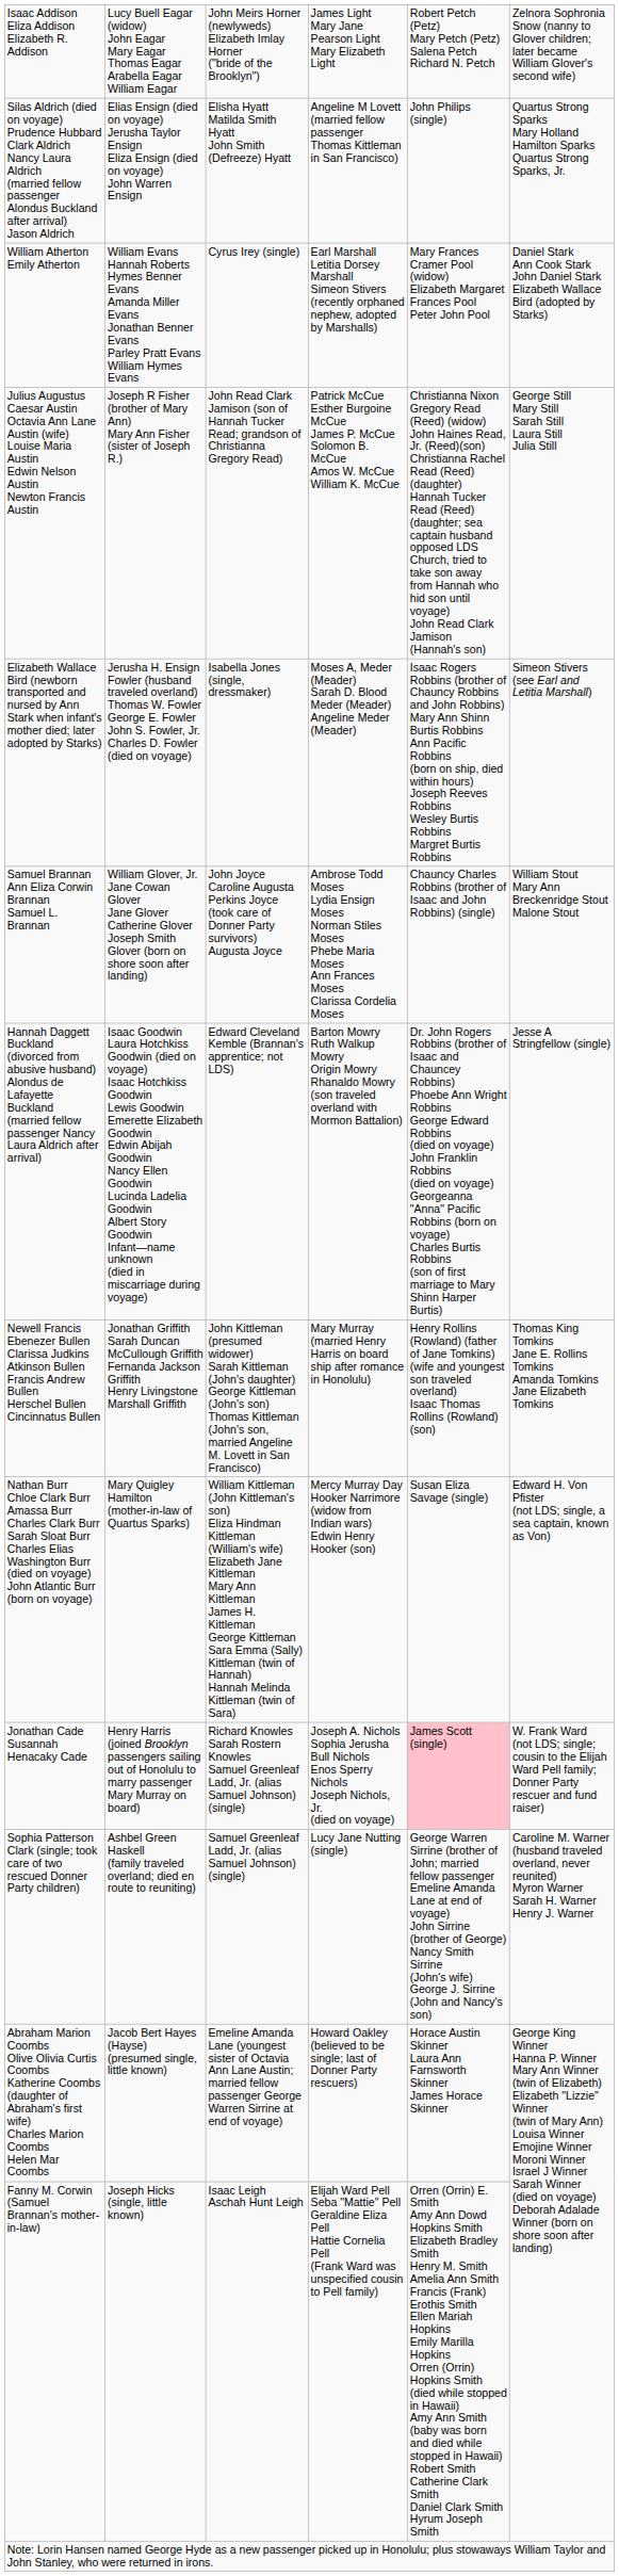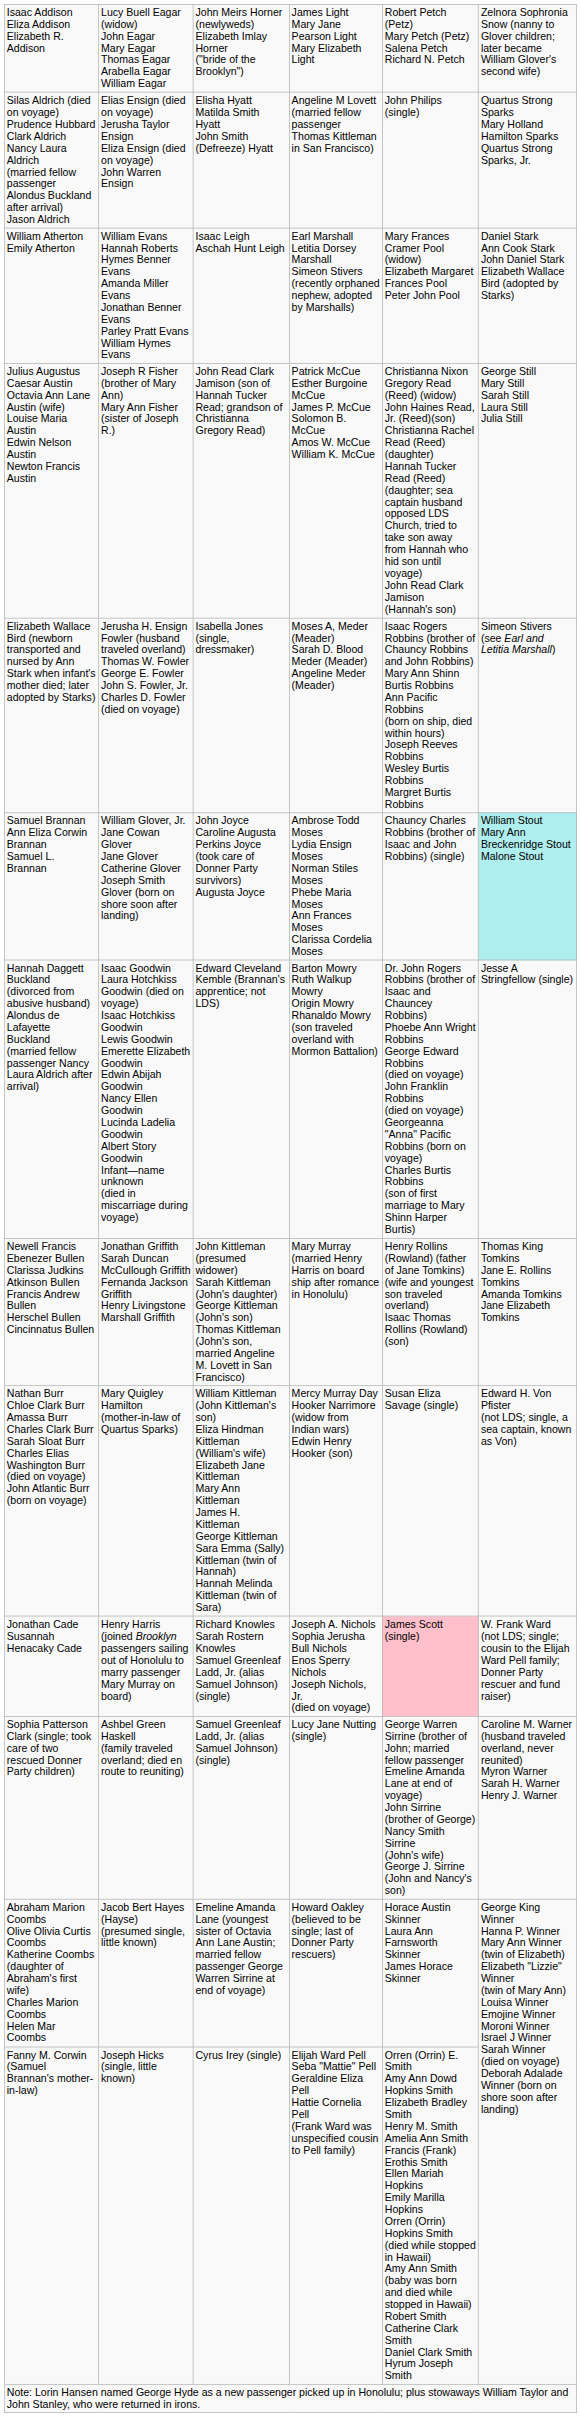William Atherton Emily Atherton | column 3: Cyrus Irey (single) -> Isaac Leigh Aschah Hunt Leigh
Samuel Brannan Ann Eliza Corwin Brannan Samuel L. Brannan | column 6: no background -> paleturquoise background
Fanny M. Corwin (Samuel Brannan's mother-in-law) | column 3: Isaac Leigh Aschah Hunt Leigh -> Cyrus Irey (single)
